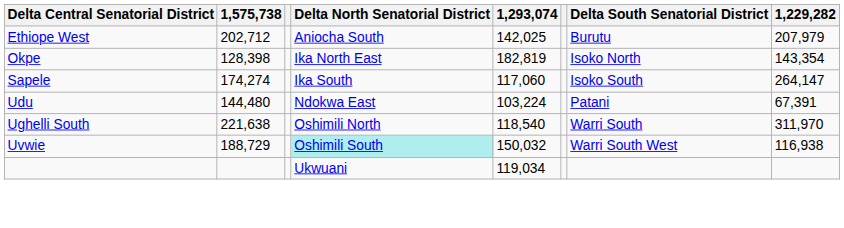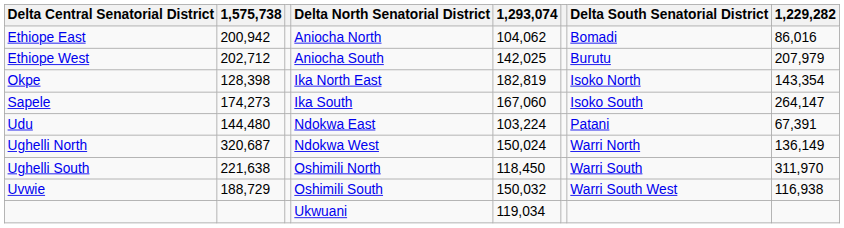+ row: Ethiope East | 200,942 | Aniocha North | 104,062 | Bomadi | 86,016
Sapele | 1,575,738: 174,274 -> 174,273
Sapele | 1,293,074: 117,060 -> 167,060
+ row: Ughelli North | 320,687 | Ndokwa West | 150,024 | Warri North | 136,149
Ughelli South | 1,293,074: 118,540 -> 118,450
Uvwie | Delta North Senatorial District: paleturquoise background -> no background
